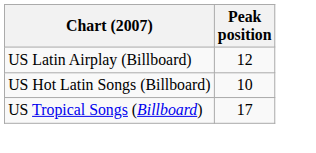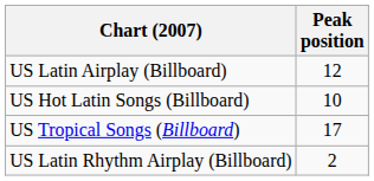+ row: US Latin Rhythm Airplay (Billboard) | 2
